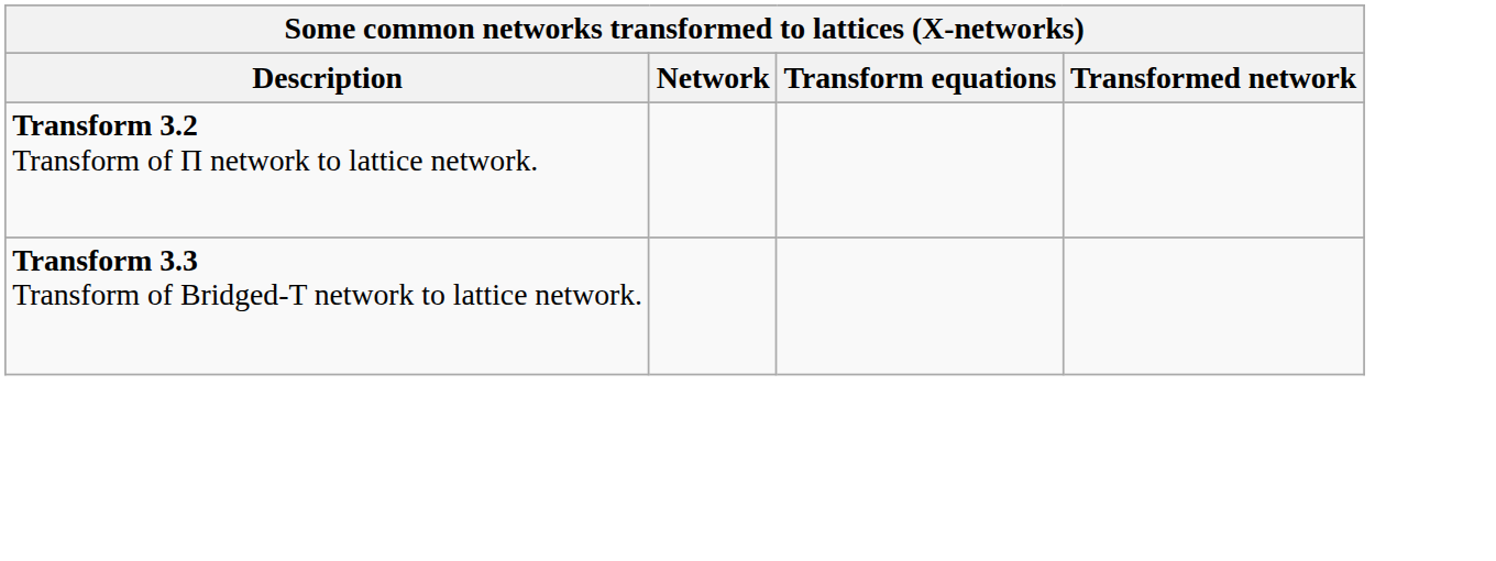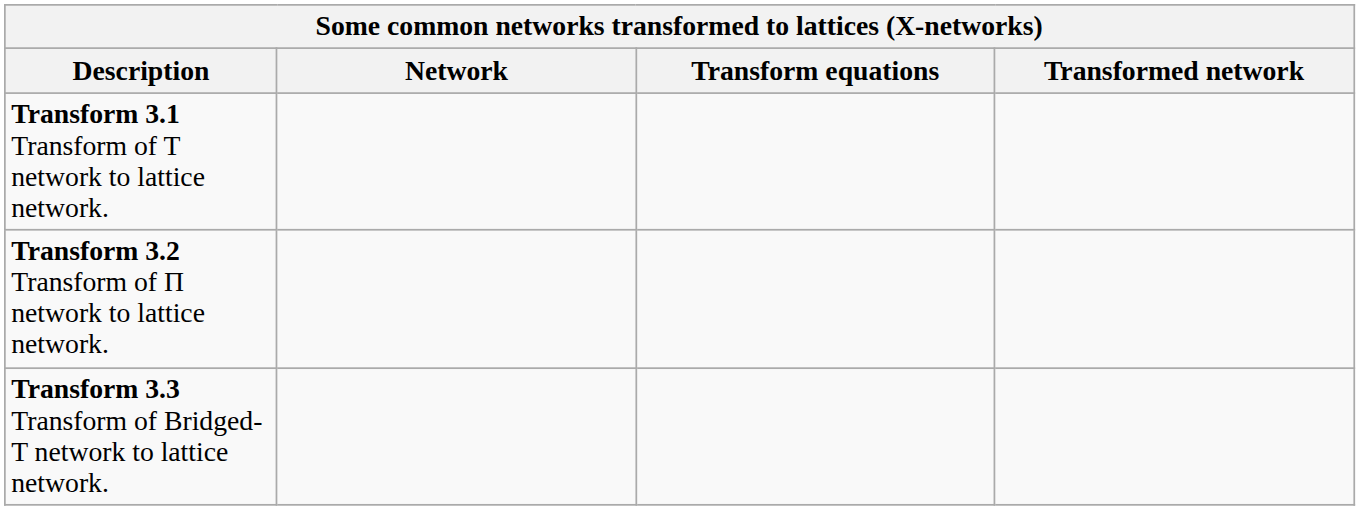+ row: Transform 3.1 Transform of T network to lattice network.
